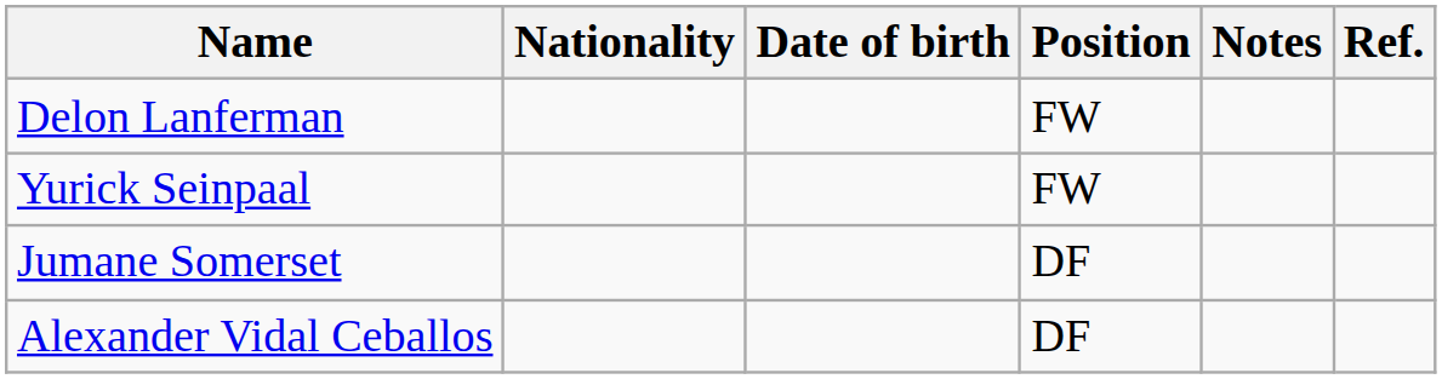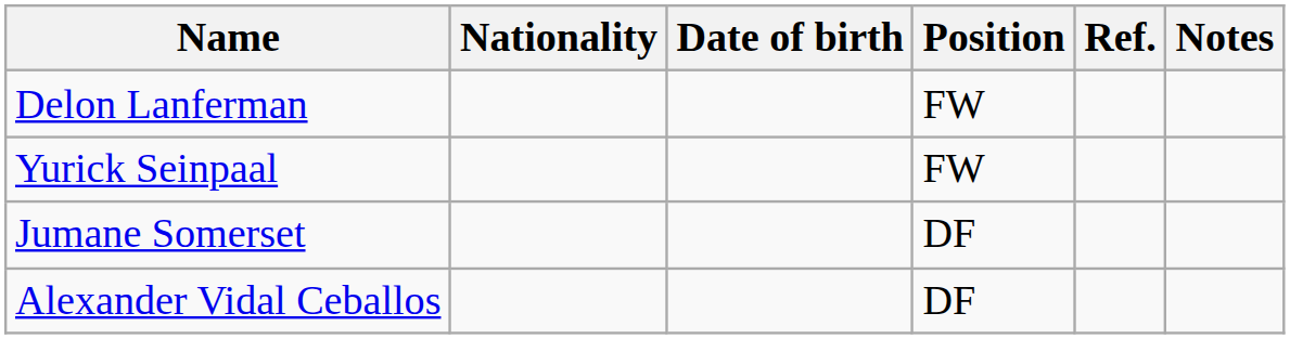columns swapped: Notes <-> Ref.
